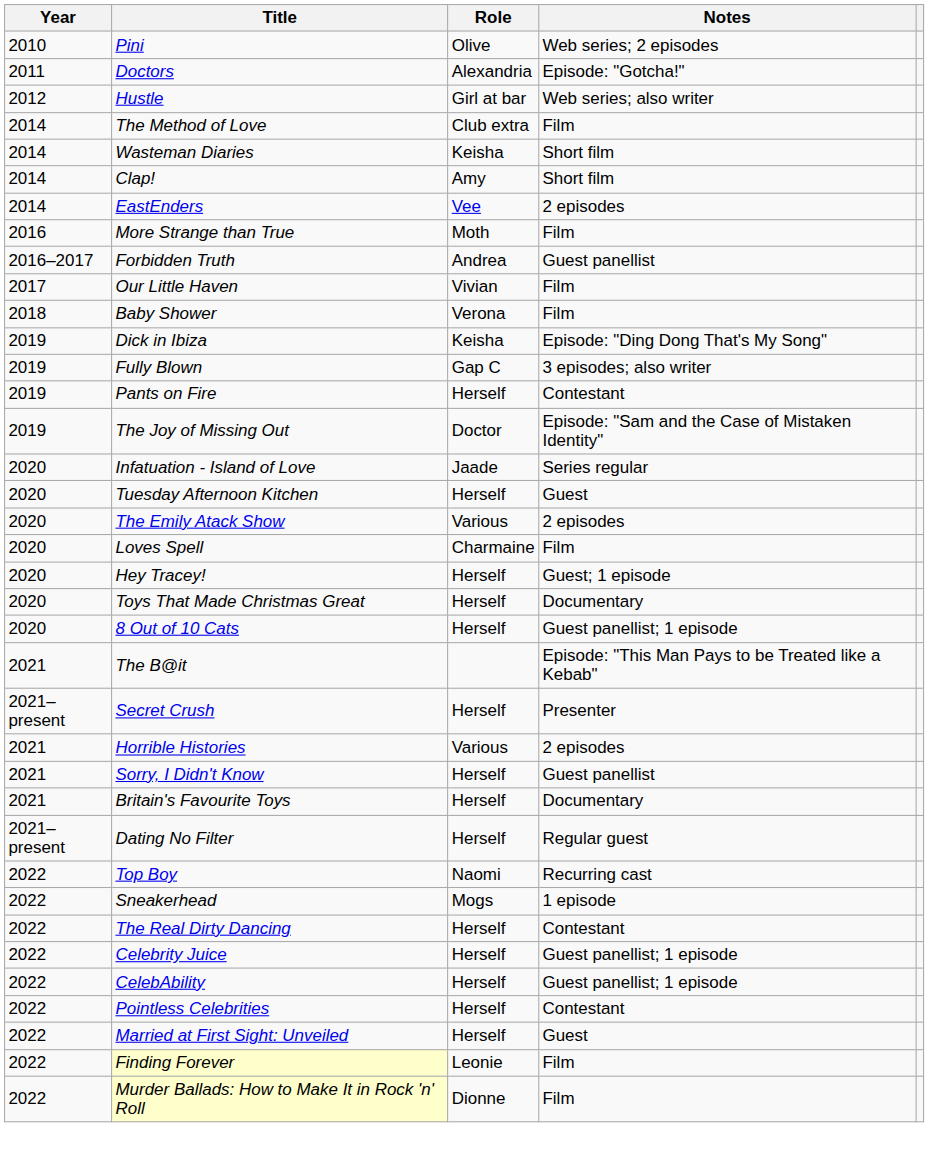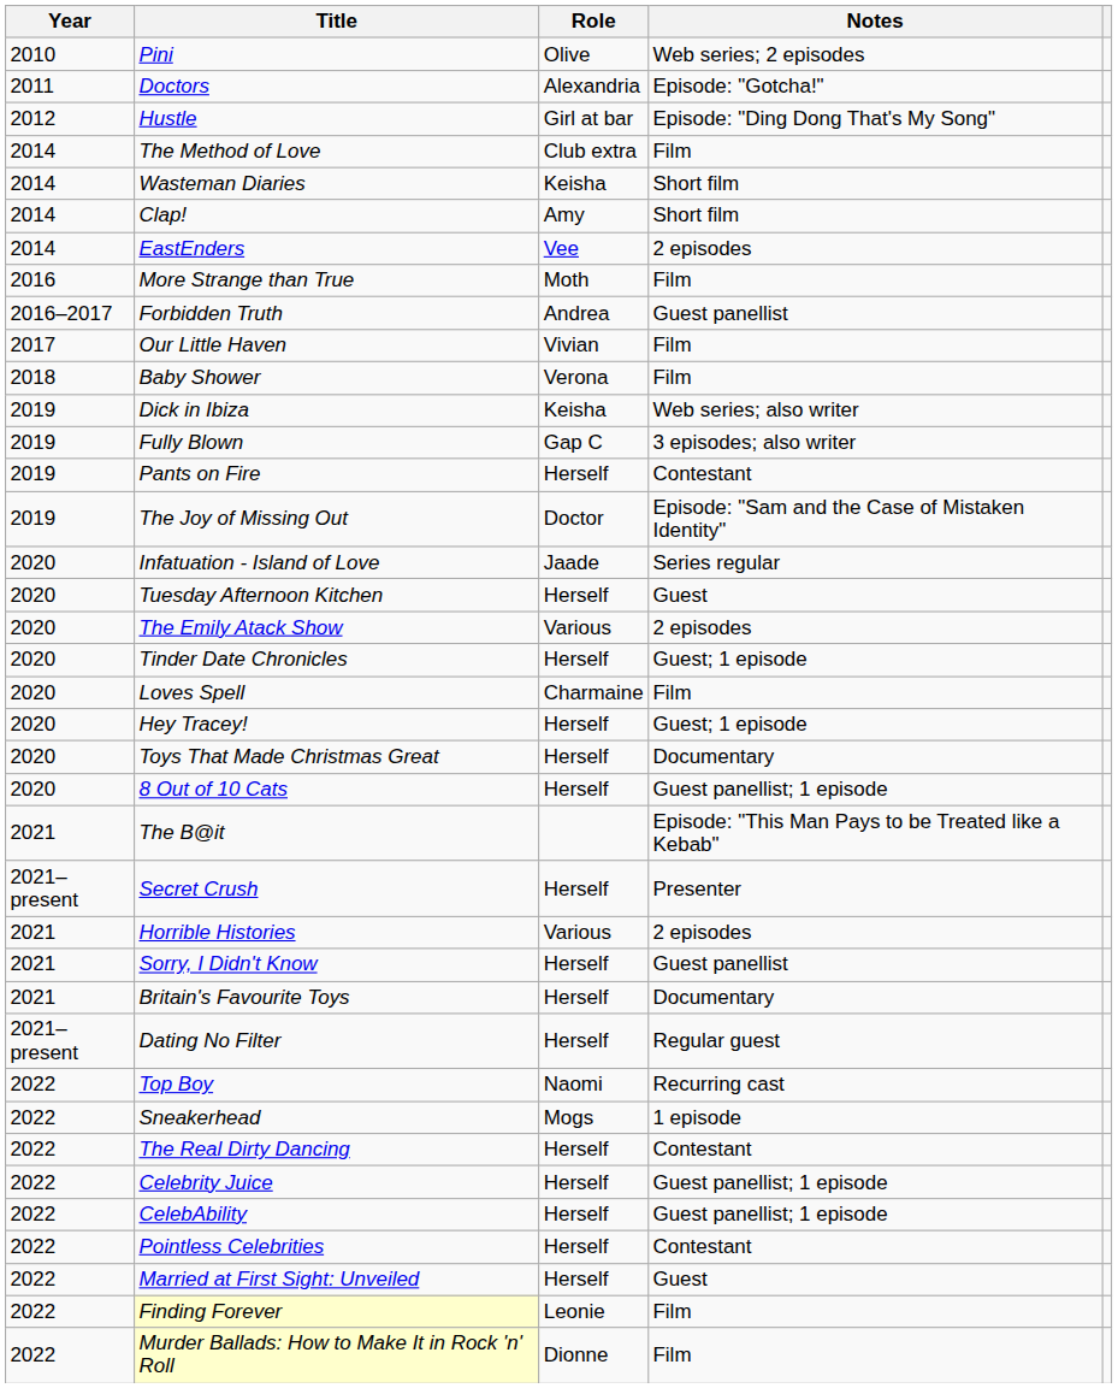Hustle | Notes: Web series; also writer -> Episode: "Ding Dong That's My Song"
Dick in Ibiza | Notes: Episode: "Ding Dong That's My Song" -> Web series; also writer
+ row: 2020 | Tinder Date Chronicles | Herself | Guest; 1 episode
